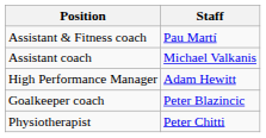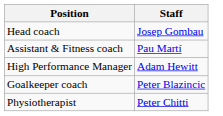+ row: Head coach | Josep Gombau
- row: Assistant coach | Michael Valkanis
